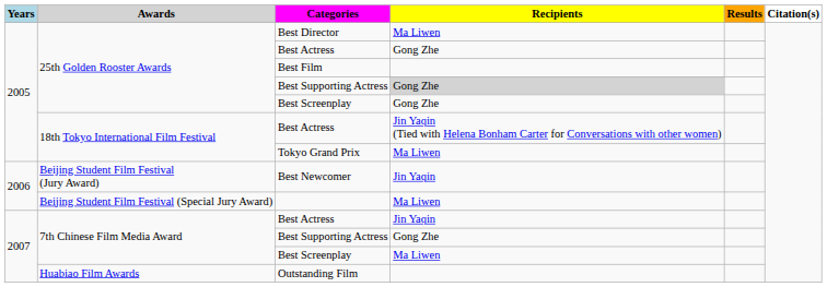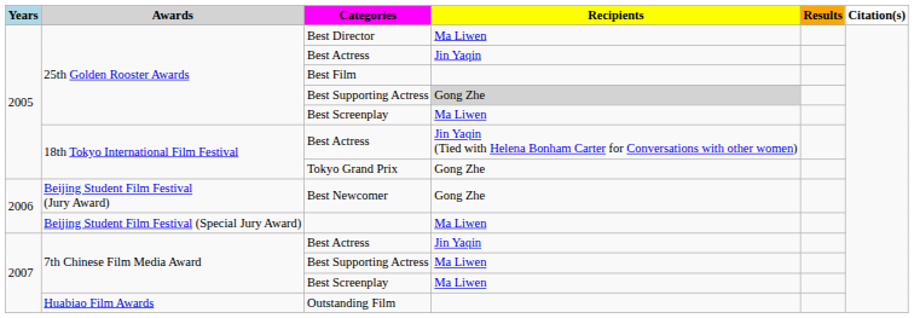25th Golden Rooster Awards / Best Actress | Recipients: Gong Zhe -> Jin Yaqin
25th Golden Rooster Awards / Best Screenplay | Recipients: Gong Zhe -> Ma Liwen
Tokyo Grand Prix | Recipients: Ma Liwen -> Gong Zhe
Best Newcomer | Recipients: Jin Yaqin -> Gong Zhe
7th Chinese Film Media Award / Best Supporting Actress | Recipients: Gong Zhe -> Ma Liwen
